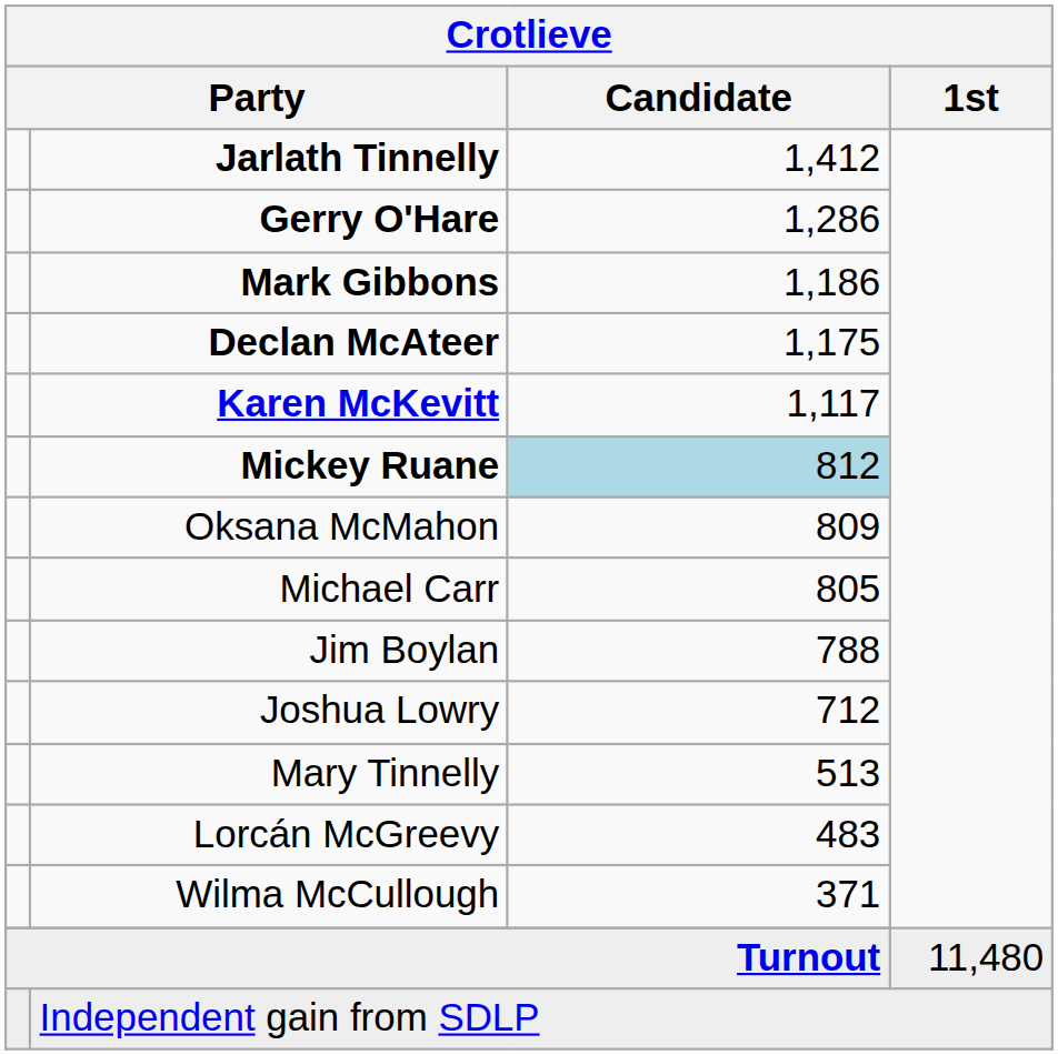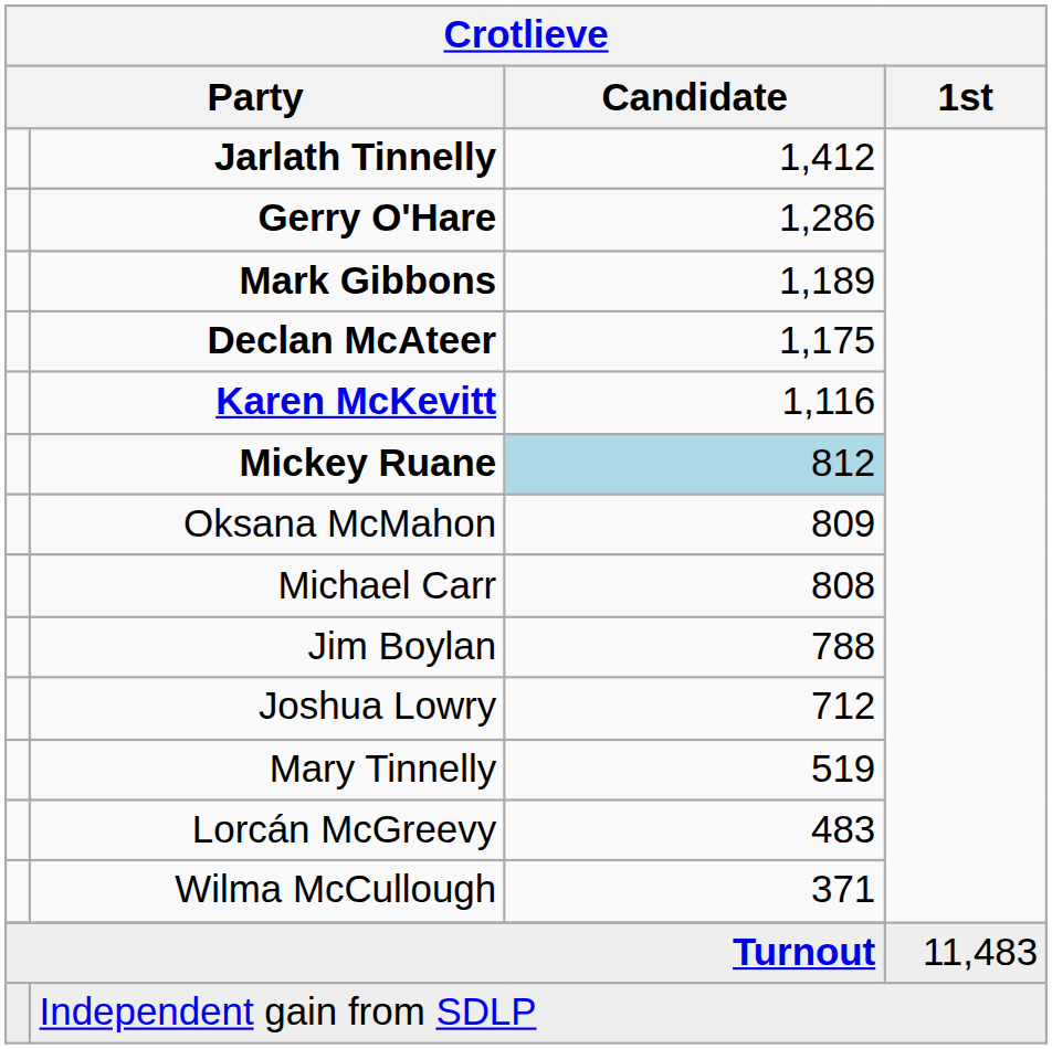Mark Gibbons | Crotlieve / Candidate: 1,186 -> 1,189
Karen McKevitt | Crotlieve / Candidate: 1,117 -> 1,116
Michael Carr | Crotlieve / Candidate: 805 -> 808
Mary Tinnelly | Crotlieve / Candidate: 513 -> 519
Turnout | Crotlieve / 1st: 11,480 -> 11,483
